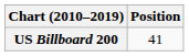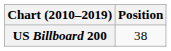US Billboard 200 | Position: 41 -> 38
